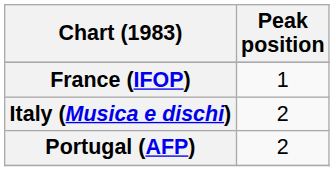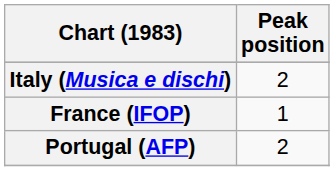rows swapped: France (IFOP) <-> Italy (Musica e dischi)
